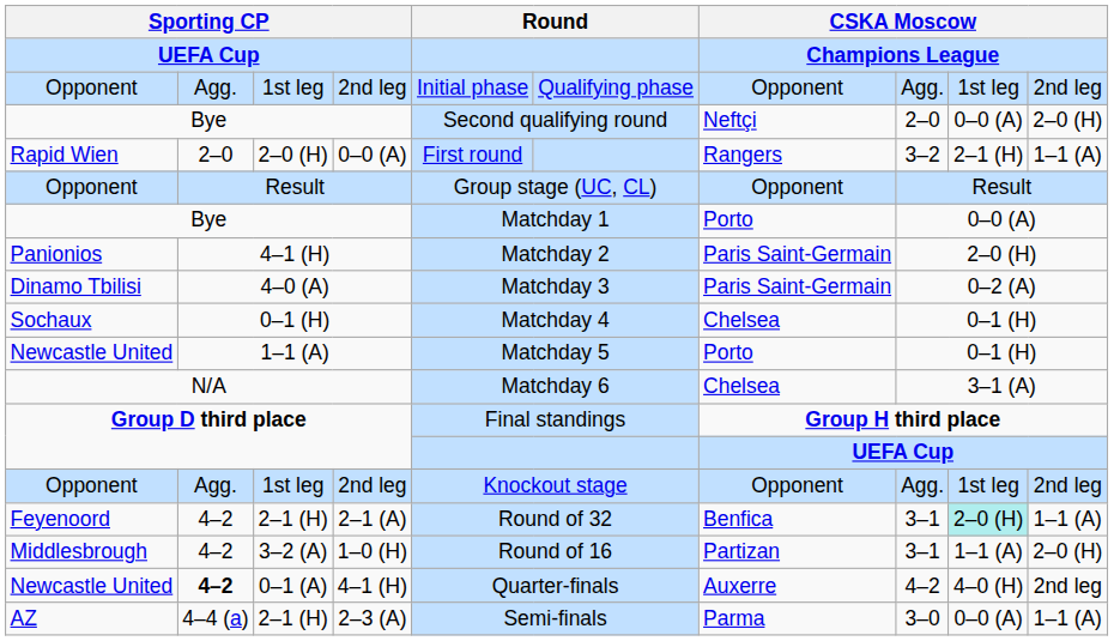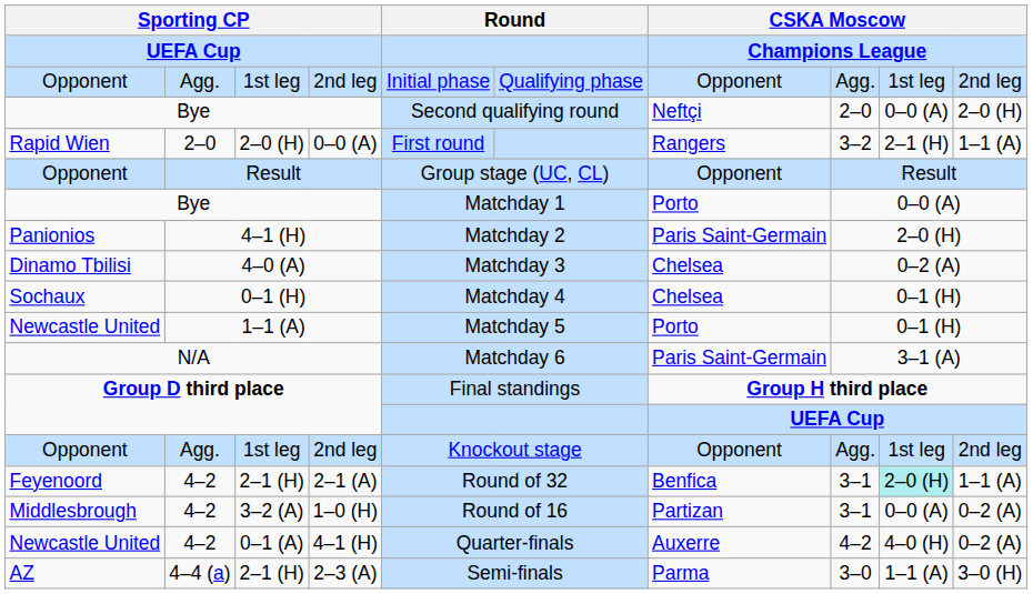4–0 (A) | column 7: Paris Saint-Germain -> Chelsea
N/A | column 7: Chelsea -> Paris Saint-Germain
3–2 (A) | column 9: 1–1 (A) -> 0–0 (A)
3–2 (A) | column 10: 2–0 (H) -> 0–2 (A)
0–1 (A) | column 2: bold -> normal
0–1 (A) | column 10: 2nd leg -> 0–2 (A)
2–1 (H) / 2–3 (A) | column 9: 0–0 (A) -> 1–1 (A)
2–1 (H) / 2–3 (A) | column 10: 1–1 (A) -> 3–0 (H)
